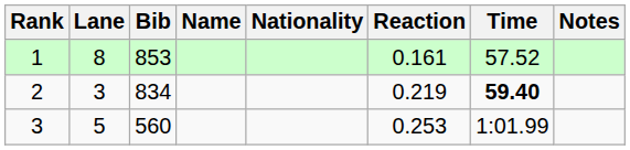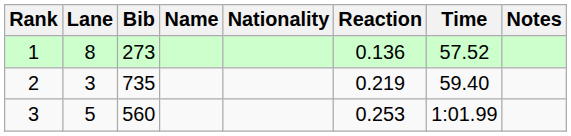1 | Bib: 853 -> 273
1 | Reaction: 0.161 -> 0.136
2 | Bib: 834 -> 735
2 | Time: bold -> normal
